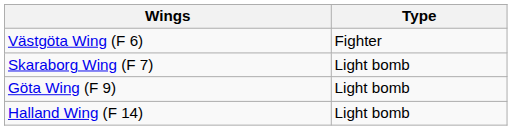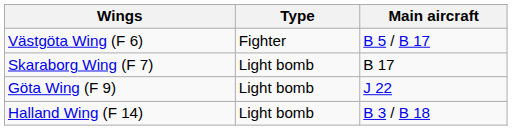+ column: Main aircraft | B 5 / B 17 | B 17 | J 22 | B 3 / B 18
